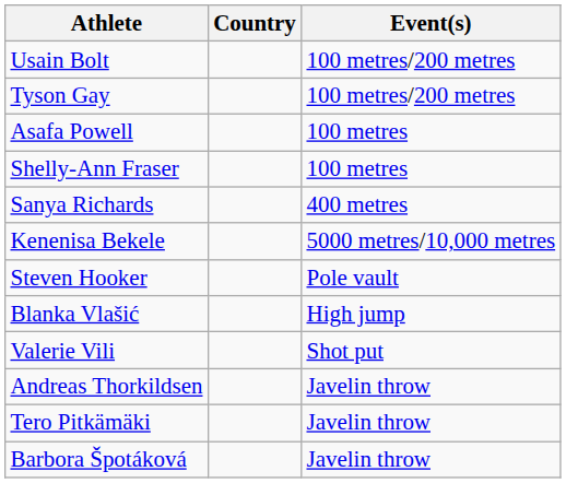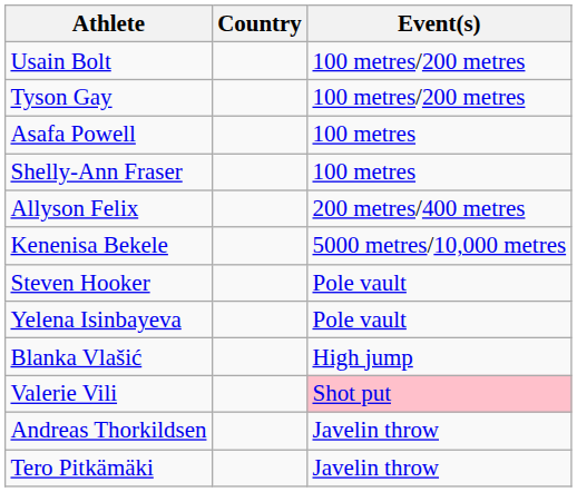+ row: Allyson Felix | 200 metres/400 metres
- row: Sanya Richards | 400 metres
+ row: Yelena Isinbayeva | Pole vault
Valerie Vili | Event(s): no background -> pink background
- row: Barbora Špotáková | Javelin throw
